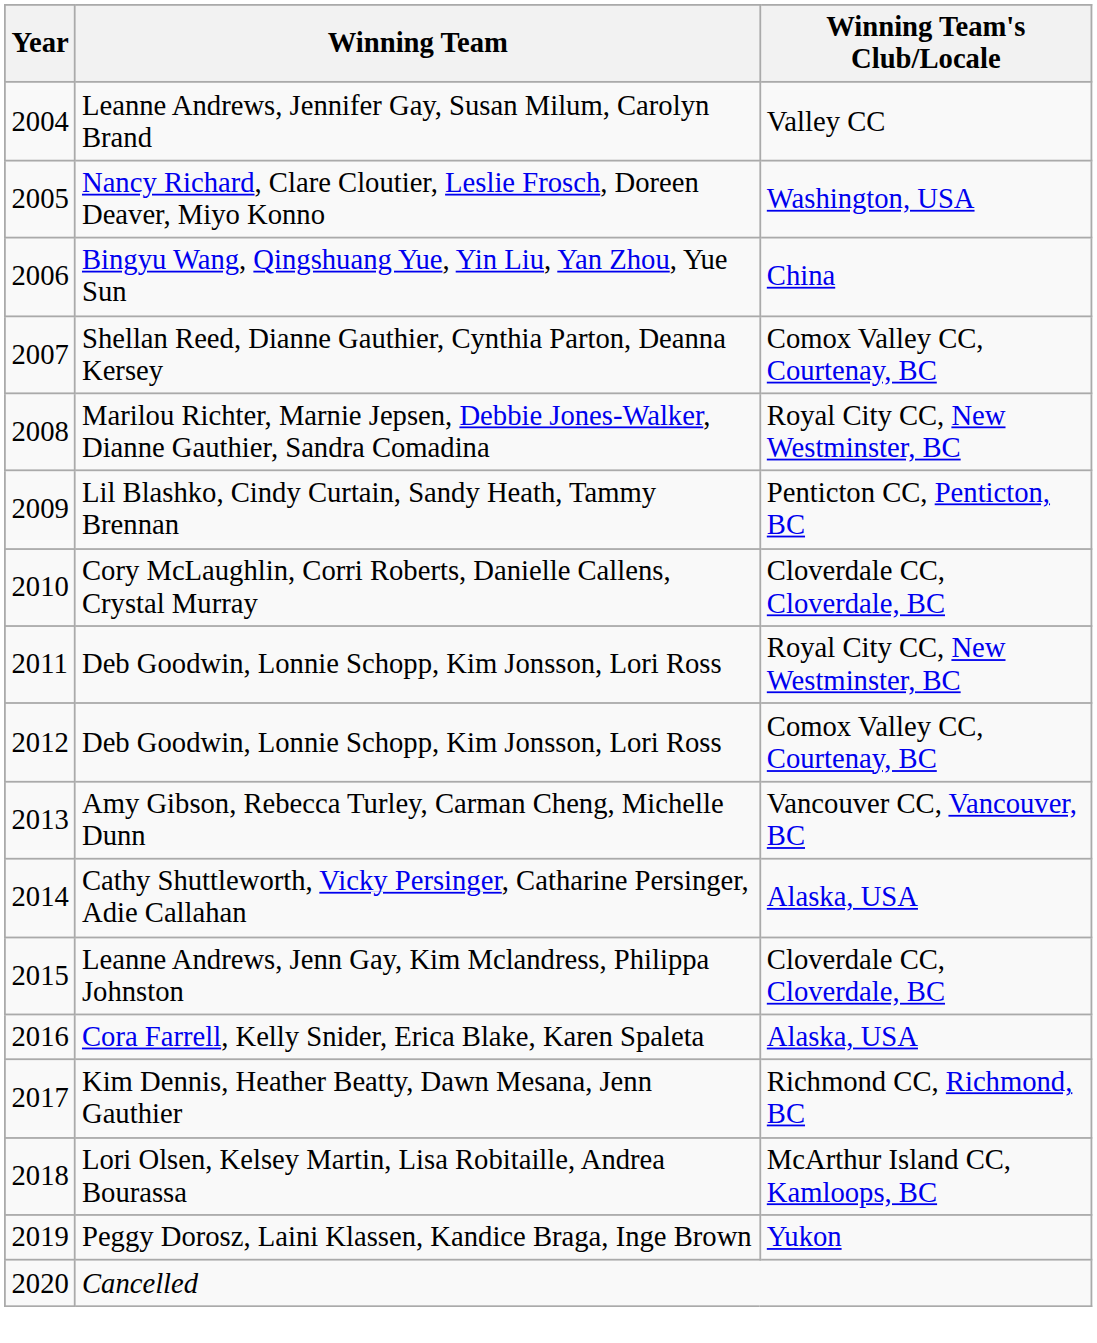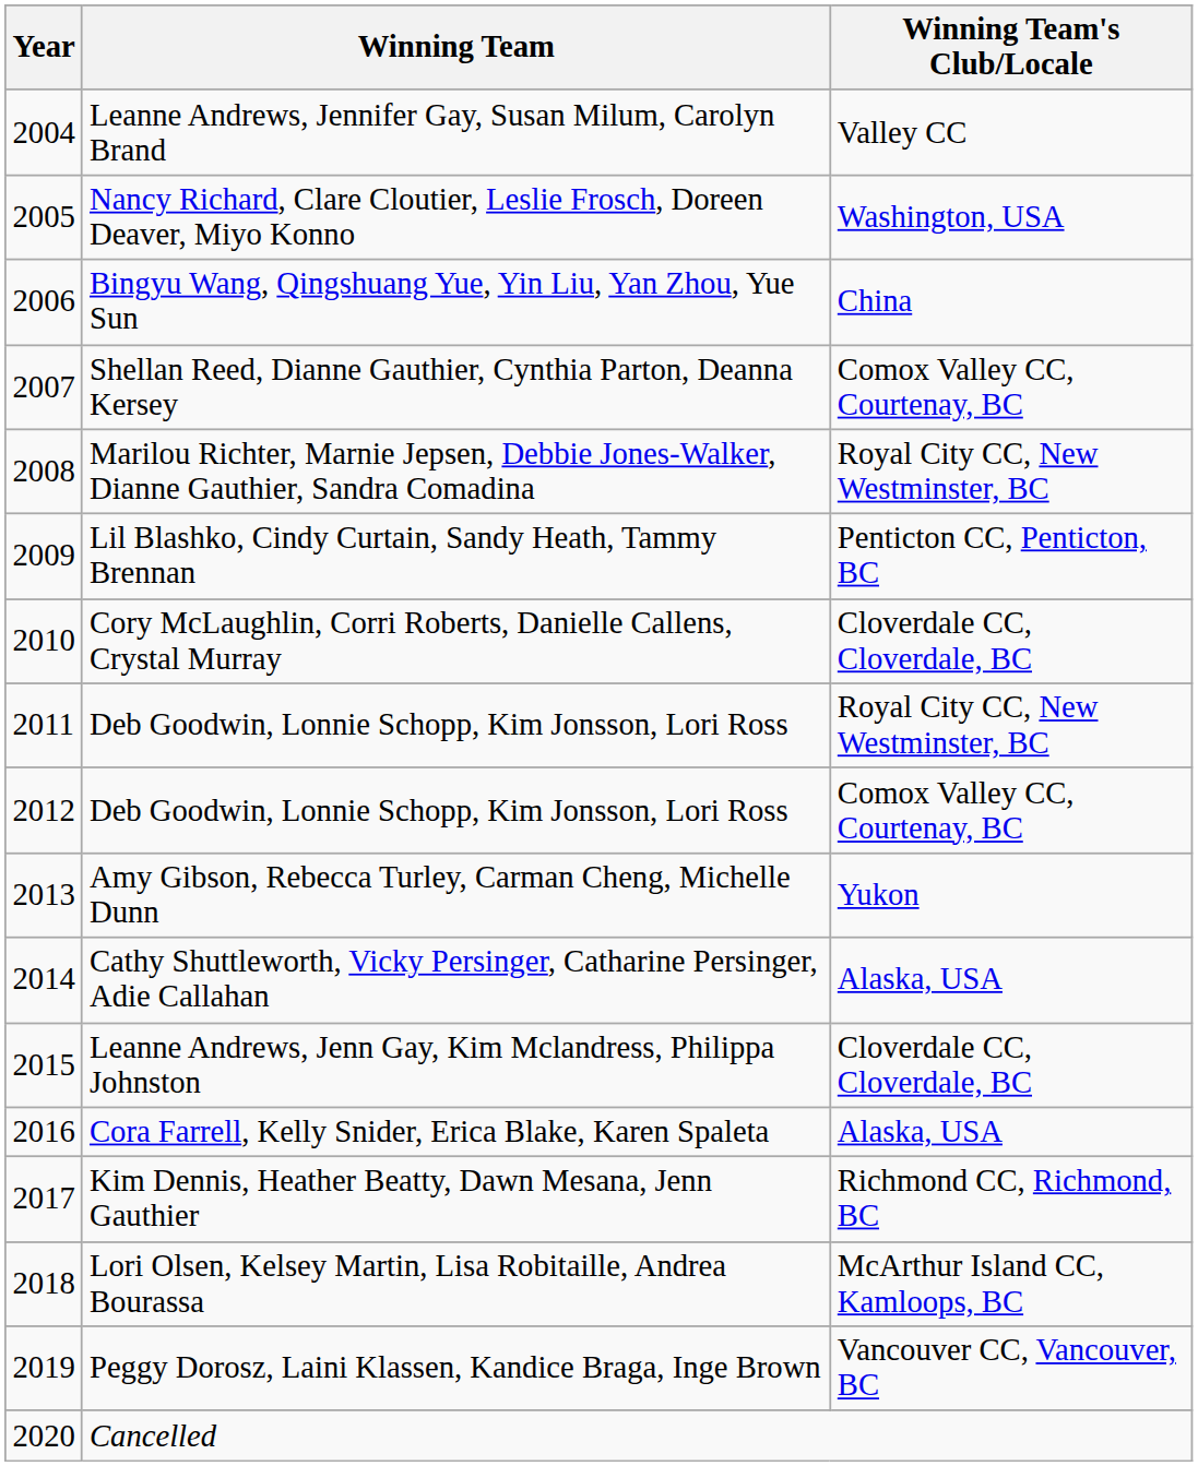Amy Gibson, Rebecca Turley, Carman Cheng, Michelle Dunn | Winning Team's Club/Locale: Vancouver CC, Vancouver, BC -> Yukon
Peggy Dorosz, Laini Klassen, Kandice Braga, Inge Brown | Winning Team's Club/Locale: Yukon -> Vancouver CC, Vancouver, BC
